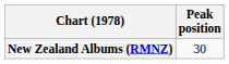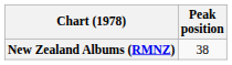New Zealand Albums (RMNZ) | Peak position: 30 -> 38
